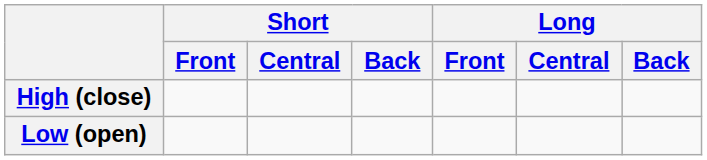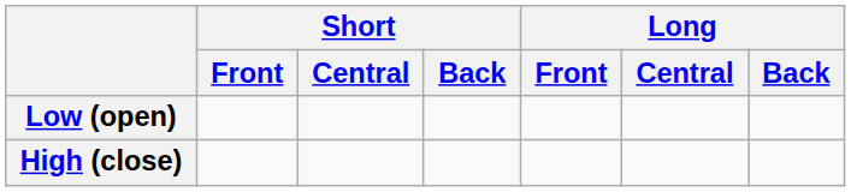rows swapped: High (close) <-> Low (open)
